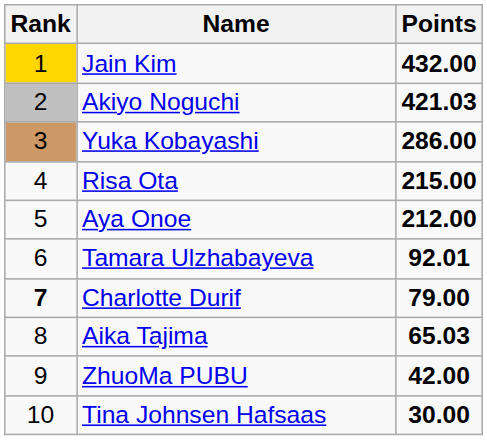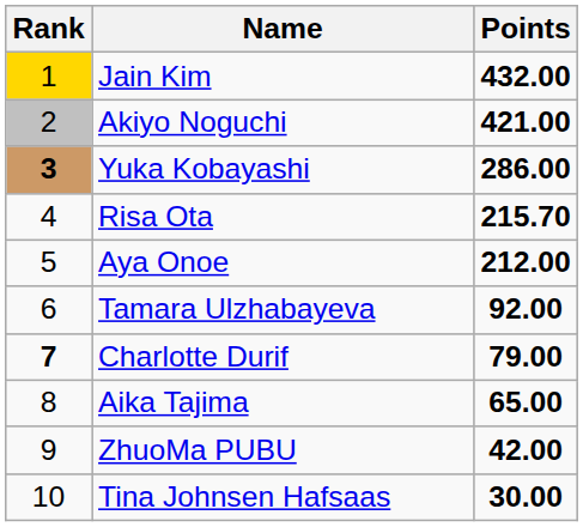Akiyo Noguchi | Points: 421.03 -> 421.00
Yuka Kobayashi | Rank: normal -> bold
Risa Ota | Points: 215.00 -> 215.70
Tamara Ulzhabayeva | Points: 92.01 -> 92.00
Aika Tajima | Points: 65.03 -> 65.00
